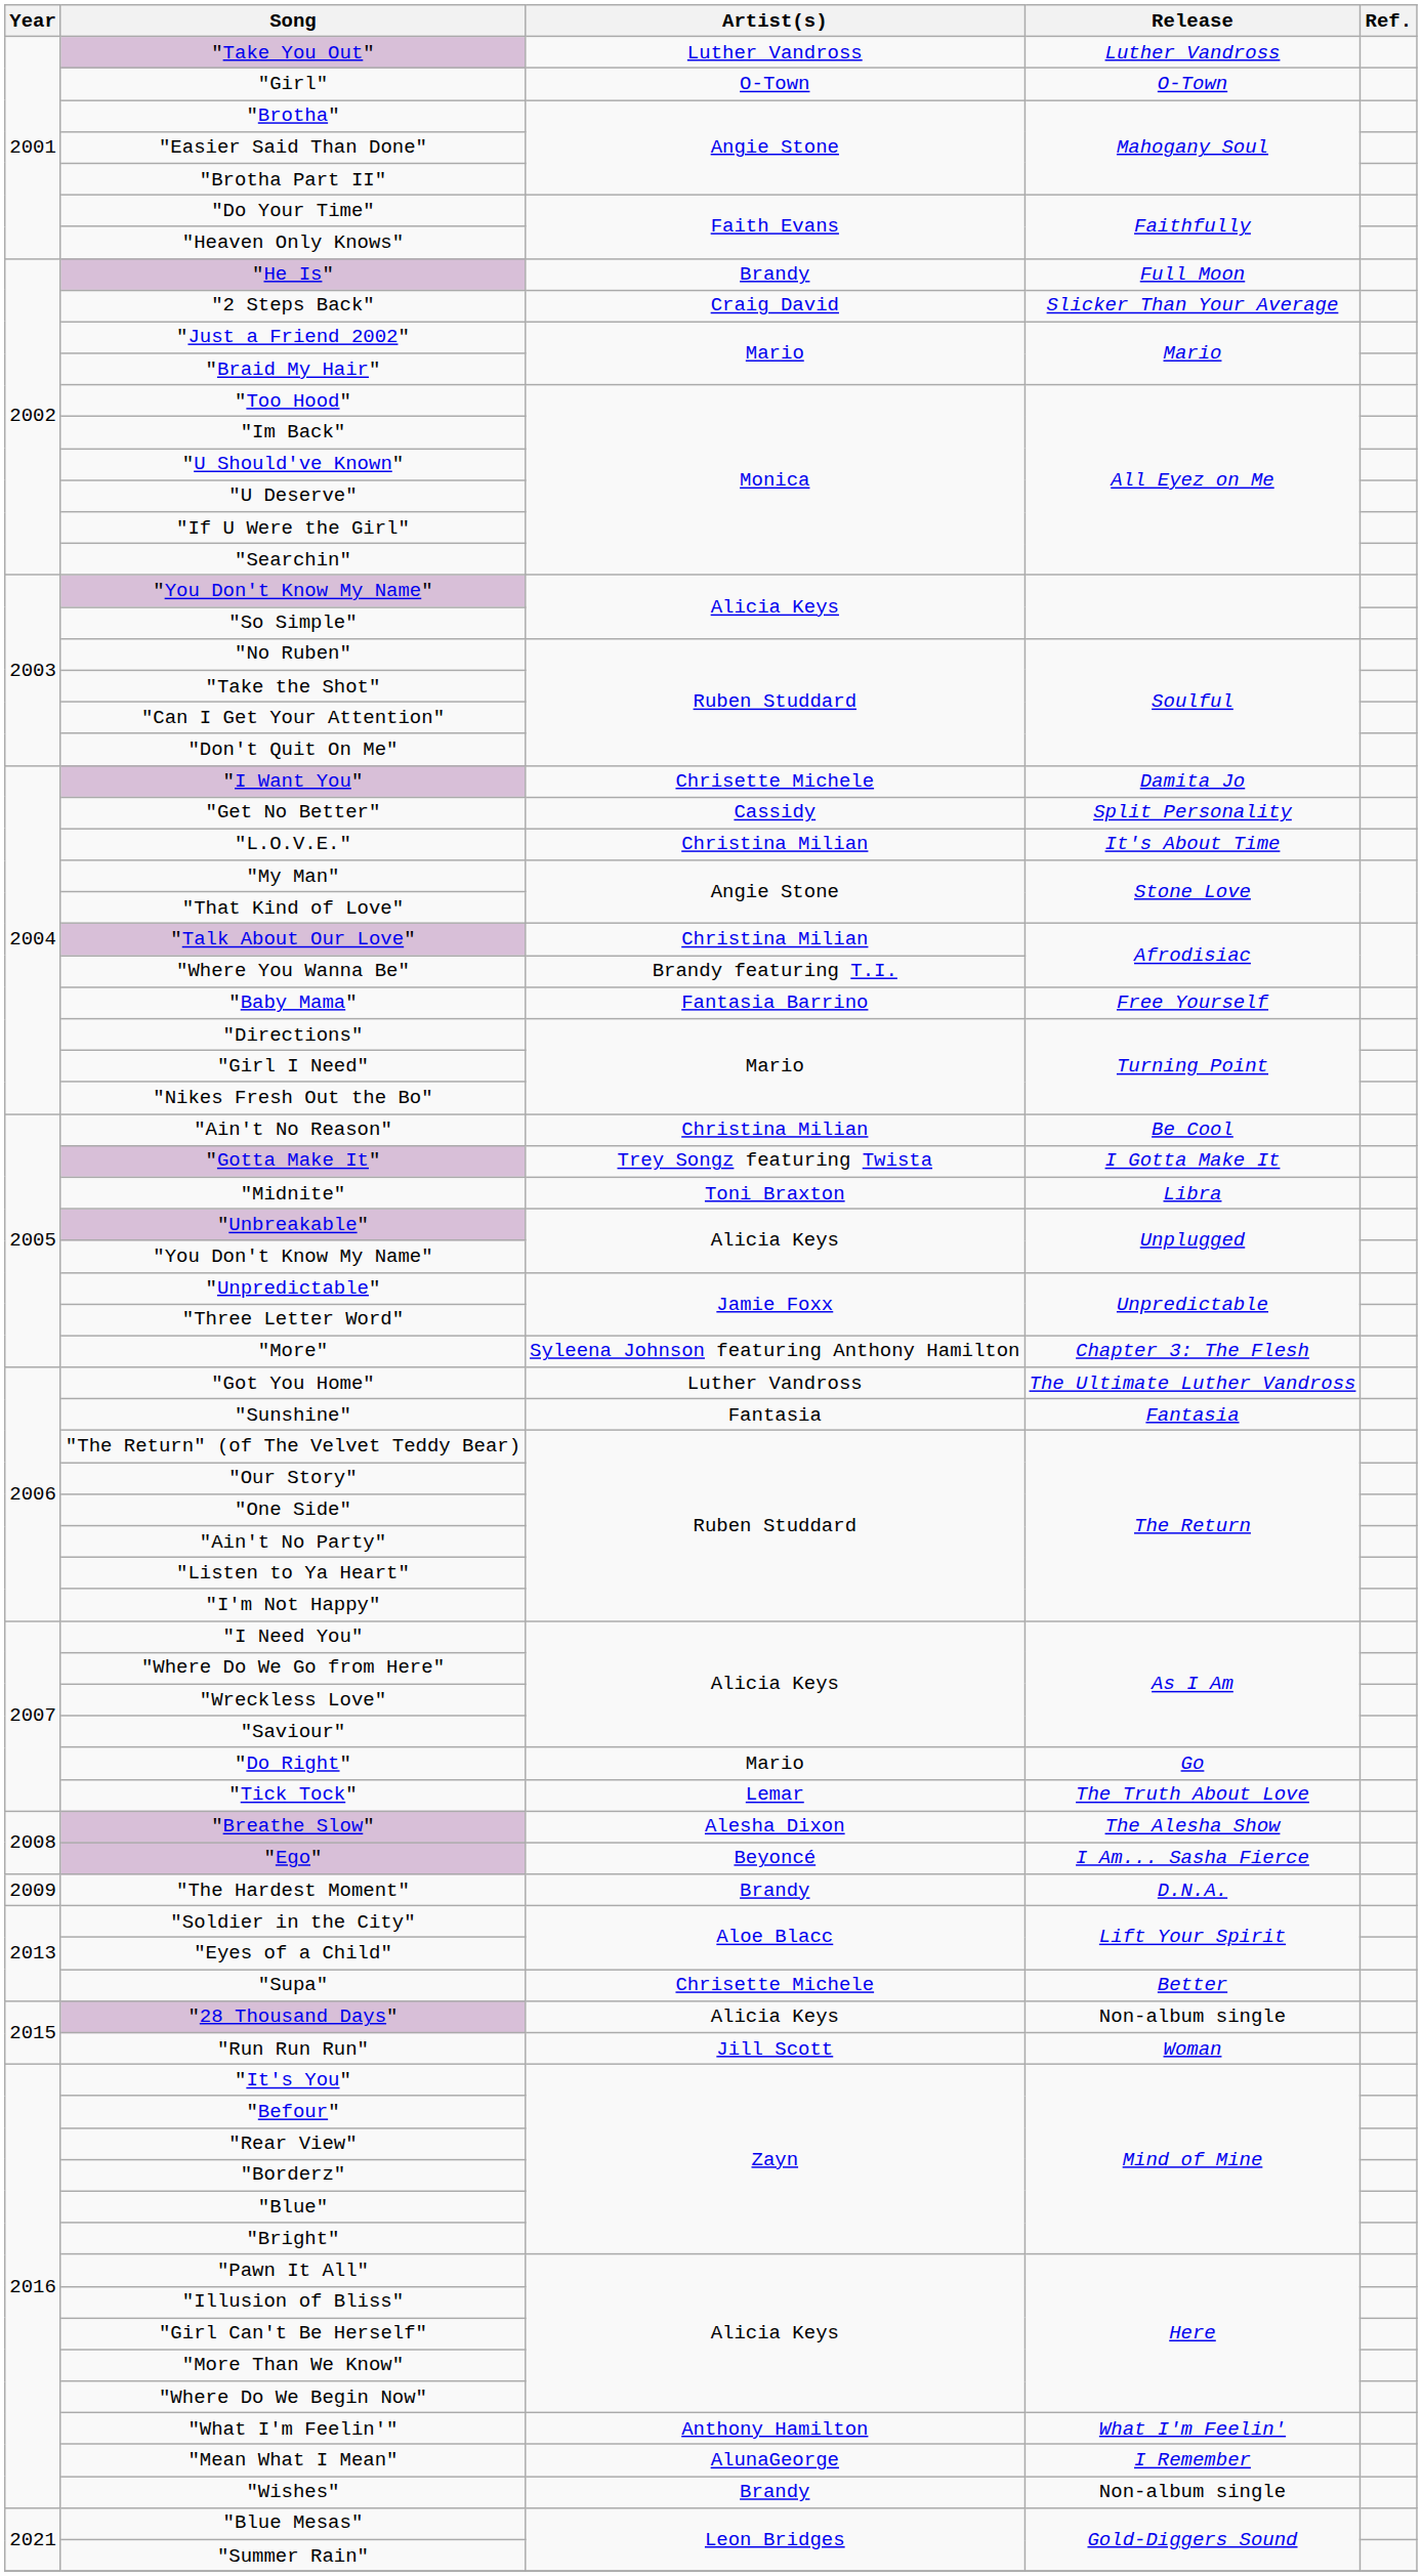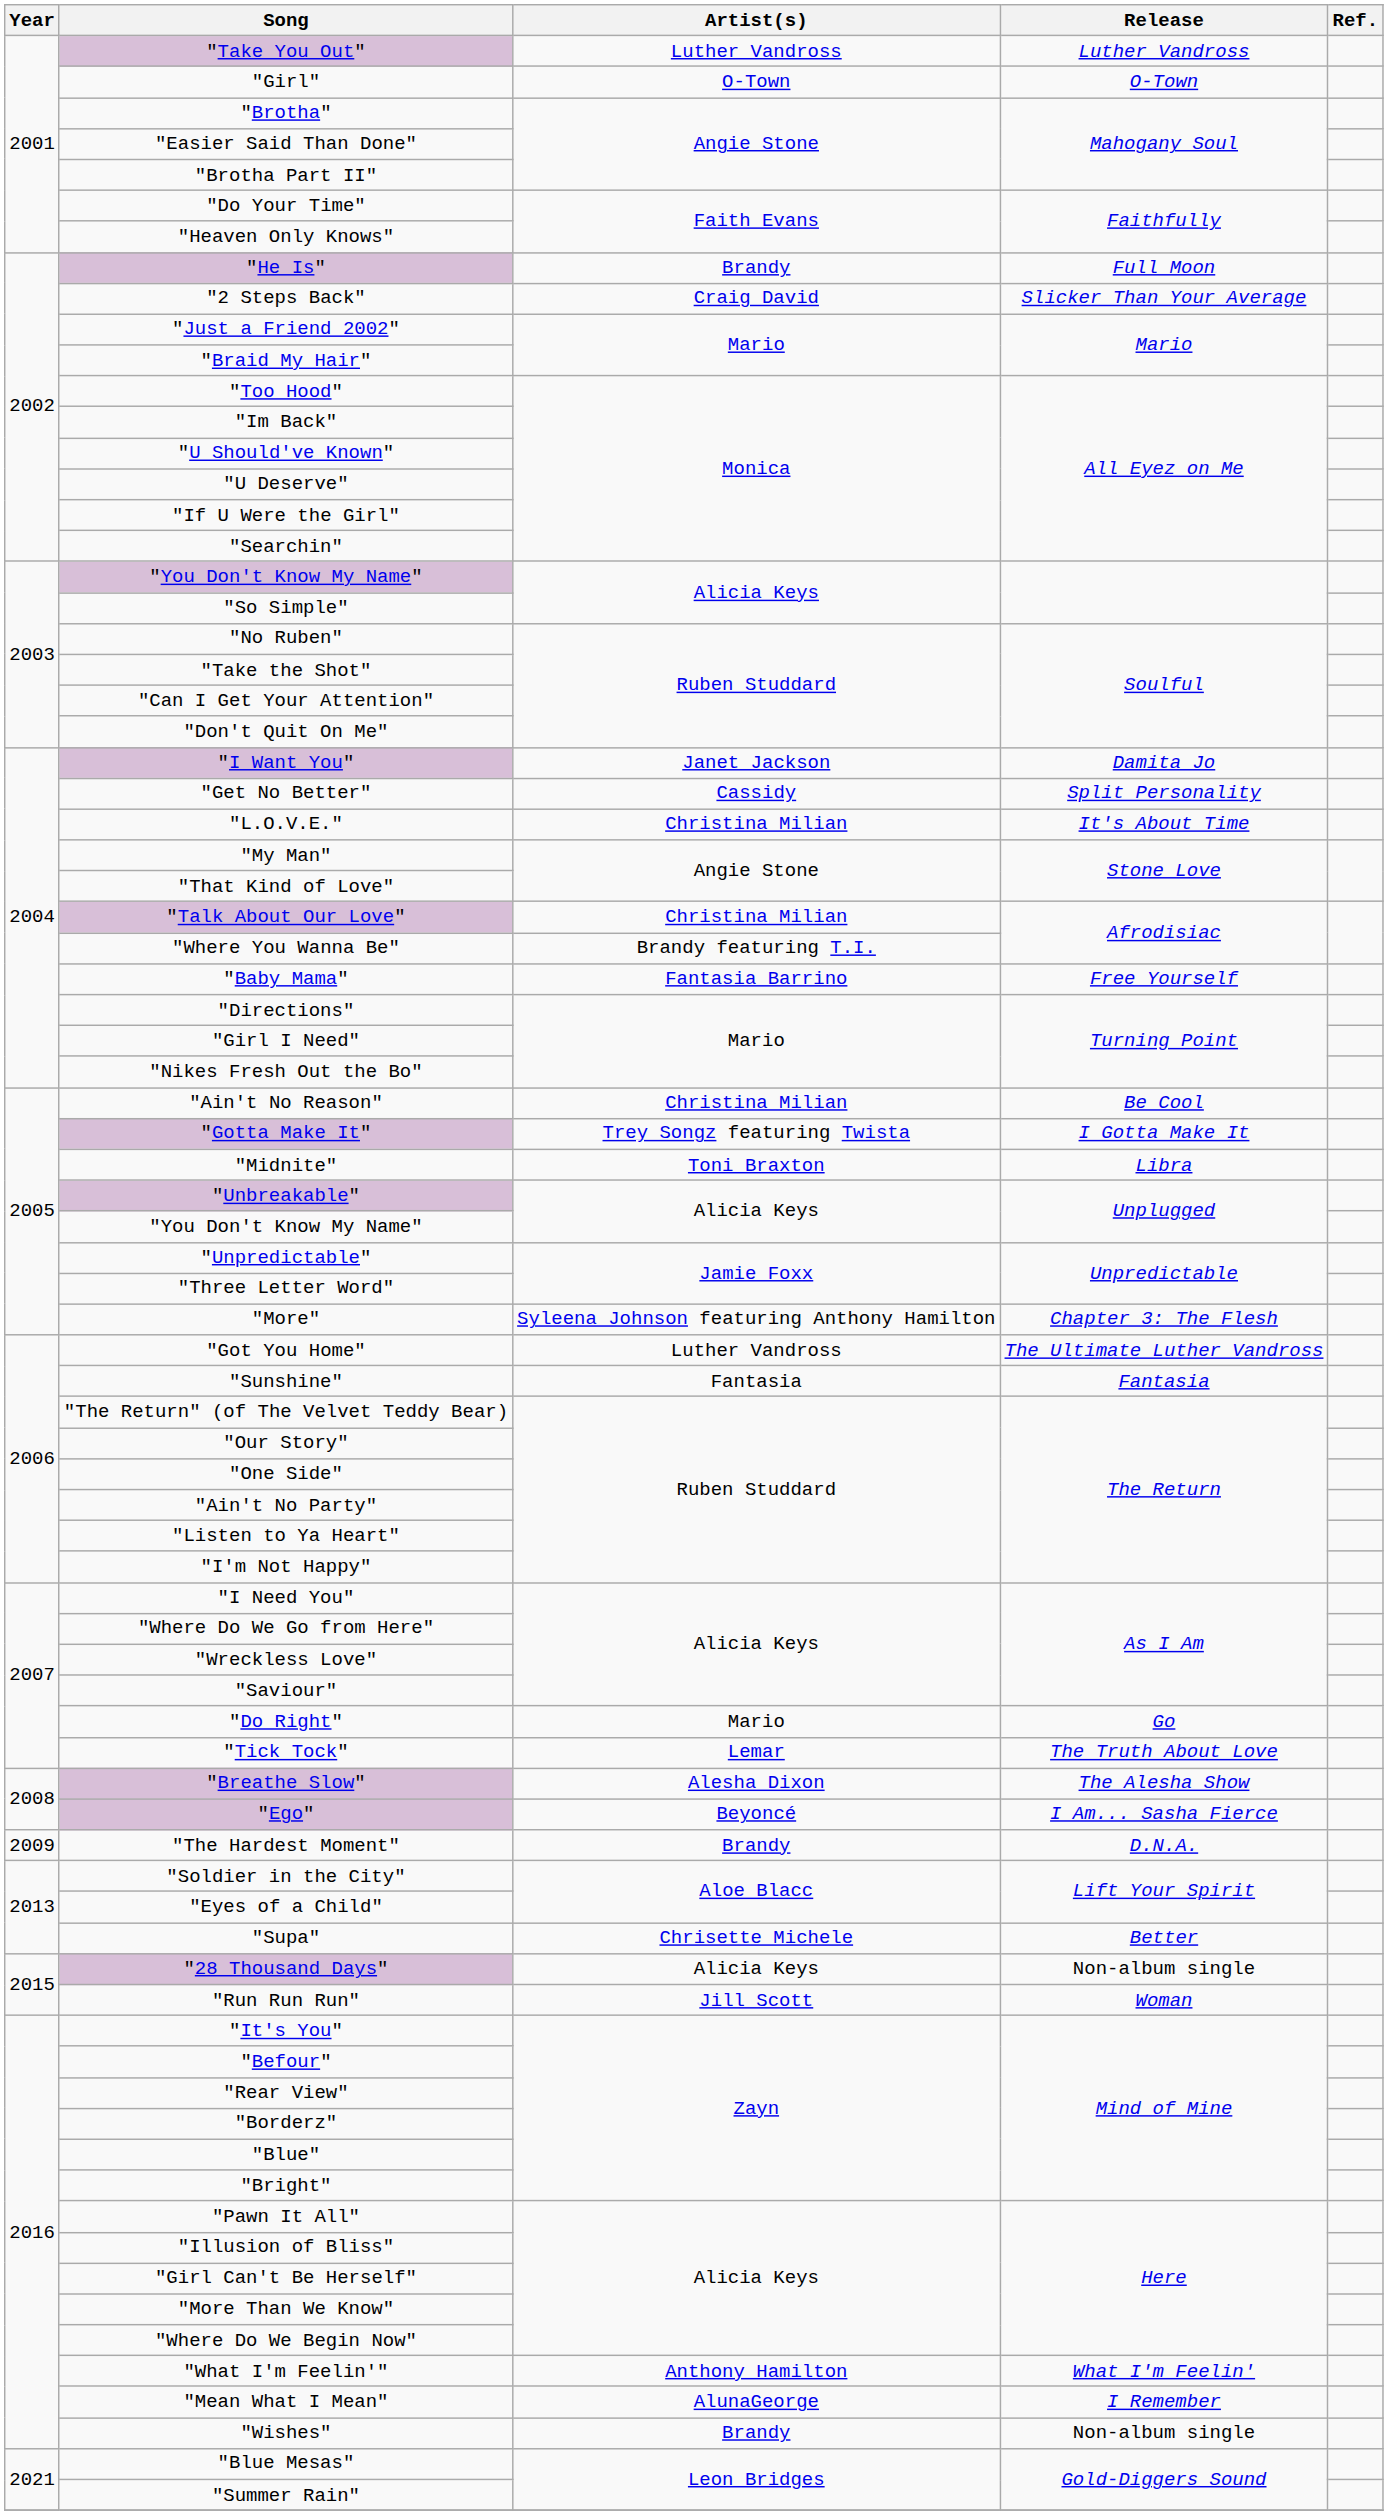"I Want You" | Artist(s): Chrisette Michele -> Janet Jackson
